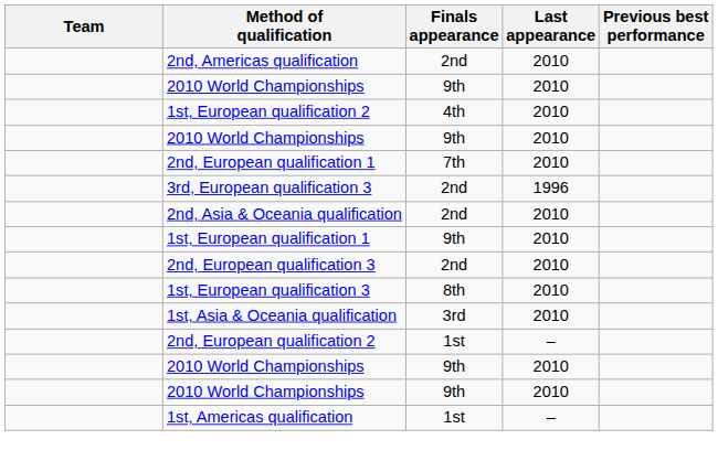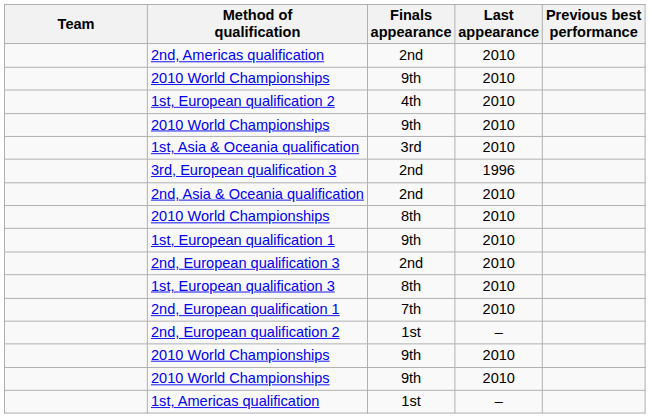rows swapped: 2nd, European qualification 1 <-> 1st, Asia & Oceania qualification
+ row: 2010 World Championships | 8th | 2010
